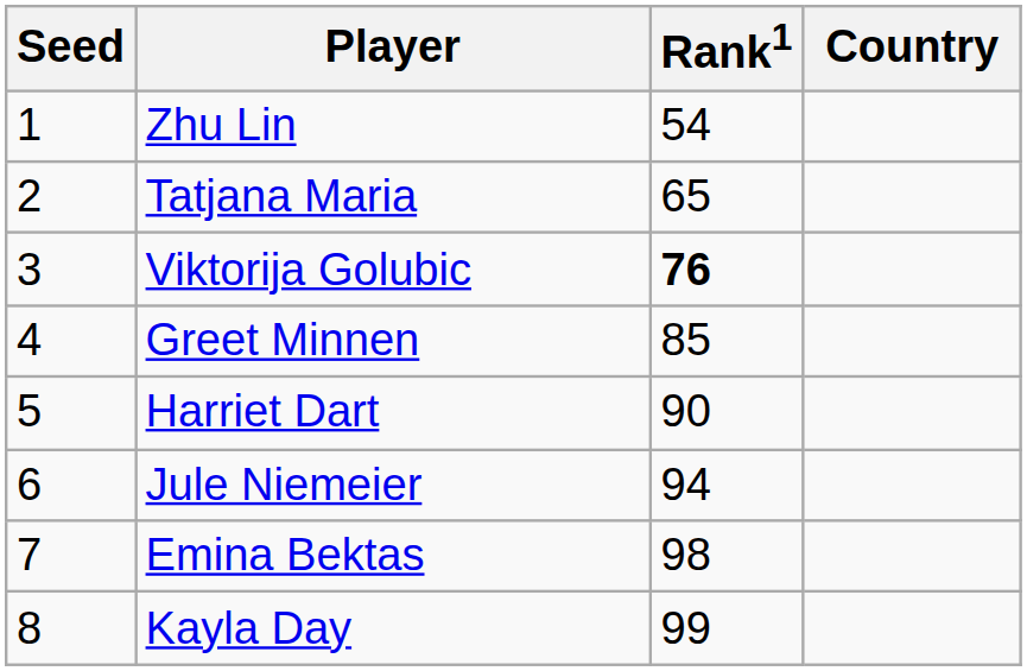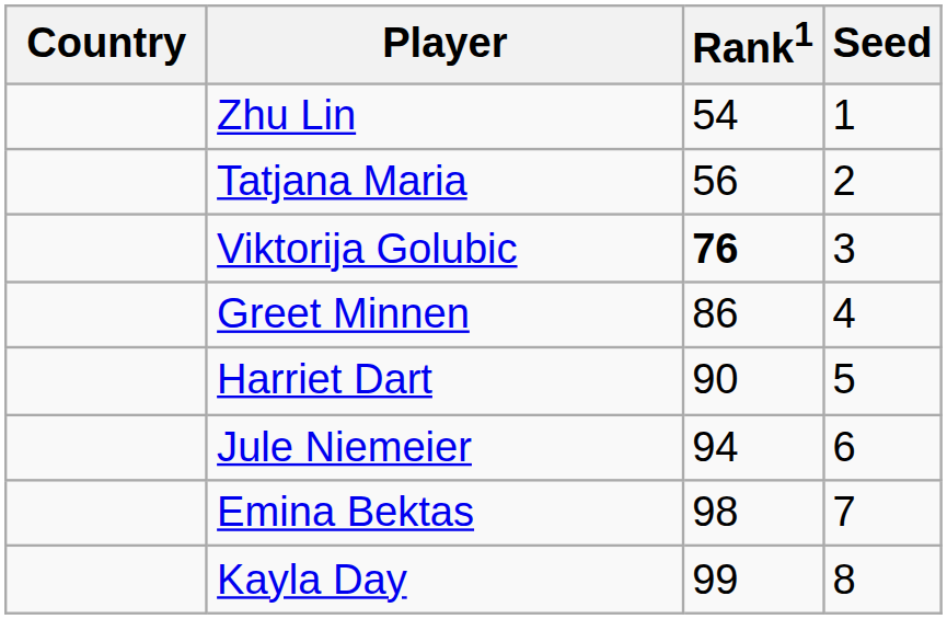columns swapped: Country <-> Seed
Tatjana Maria | Rank1: 65 -> 56
Greet Minnen | Rank1: 85 -> 86
